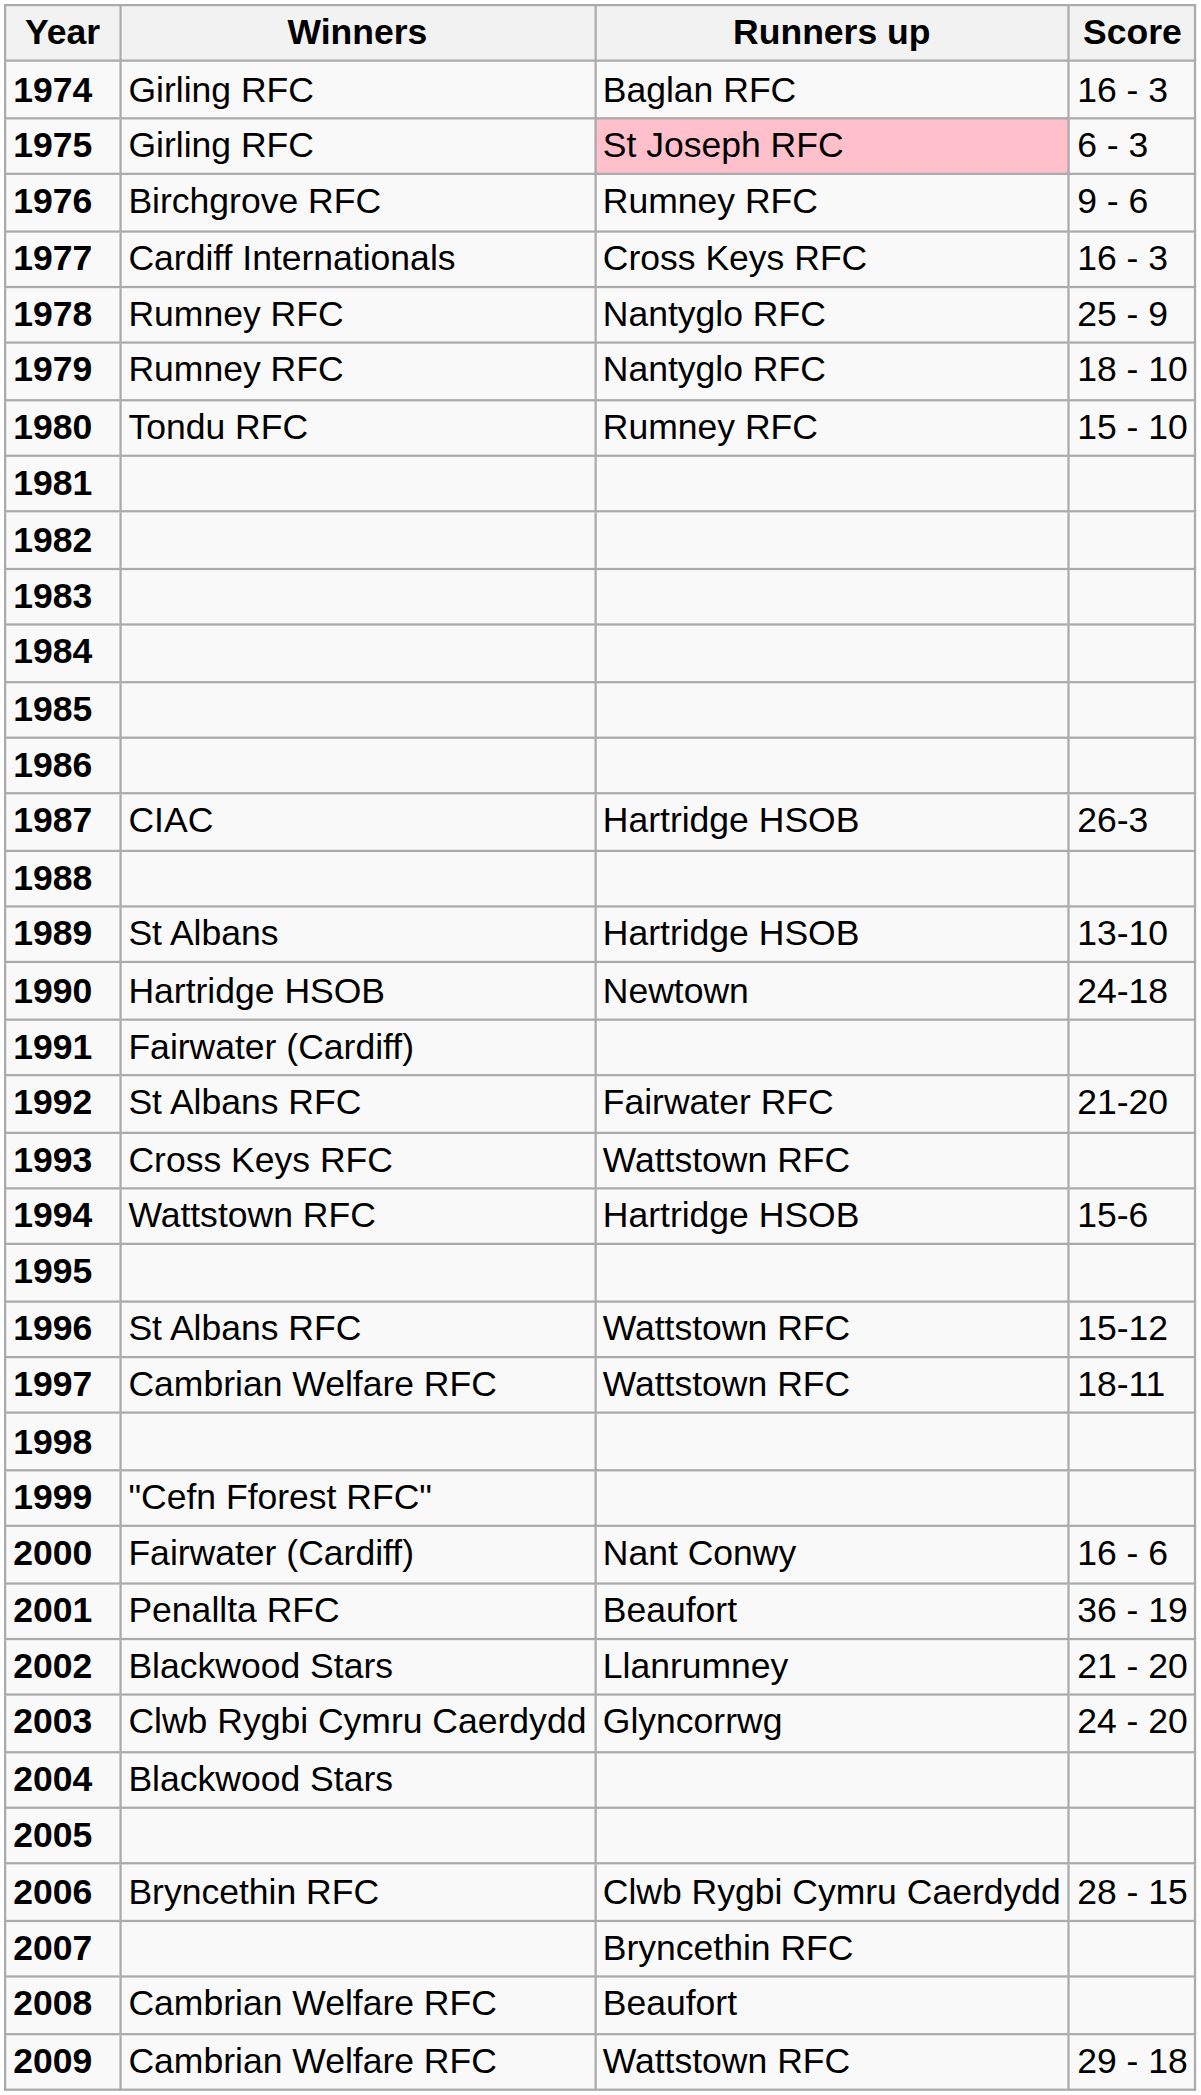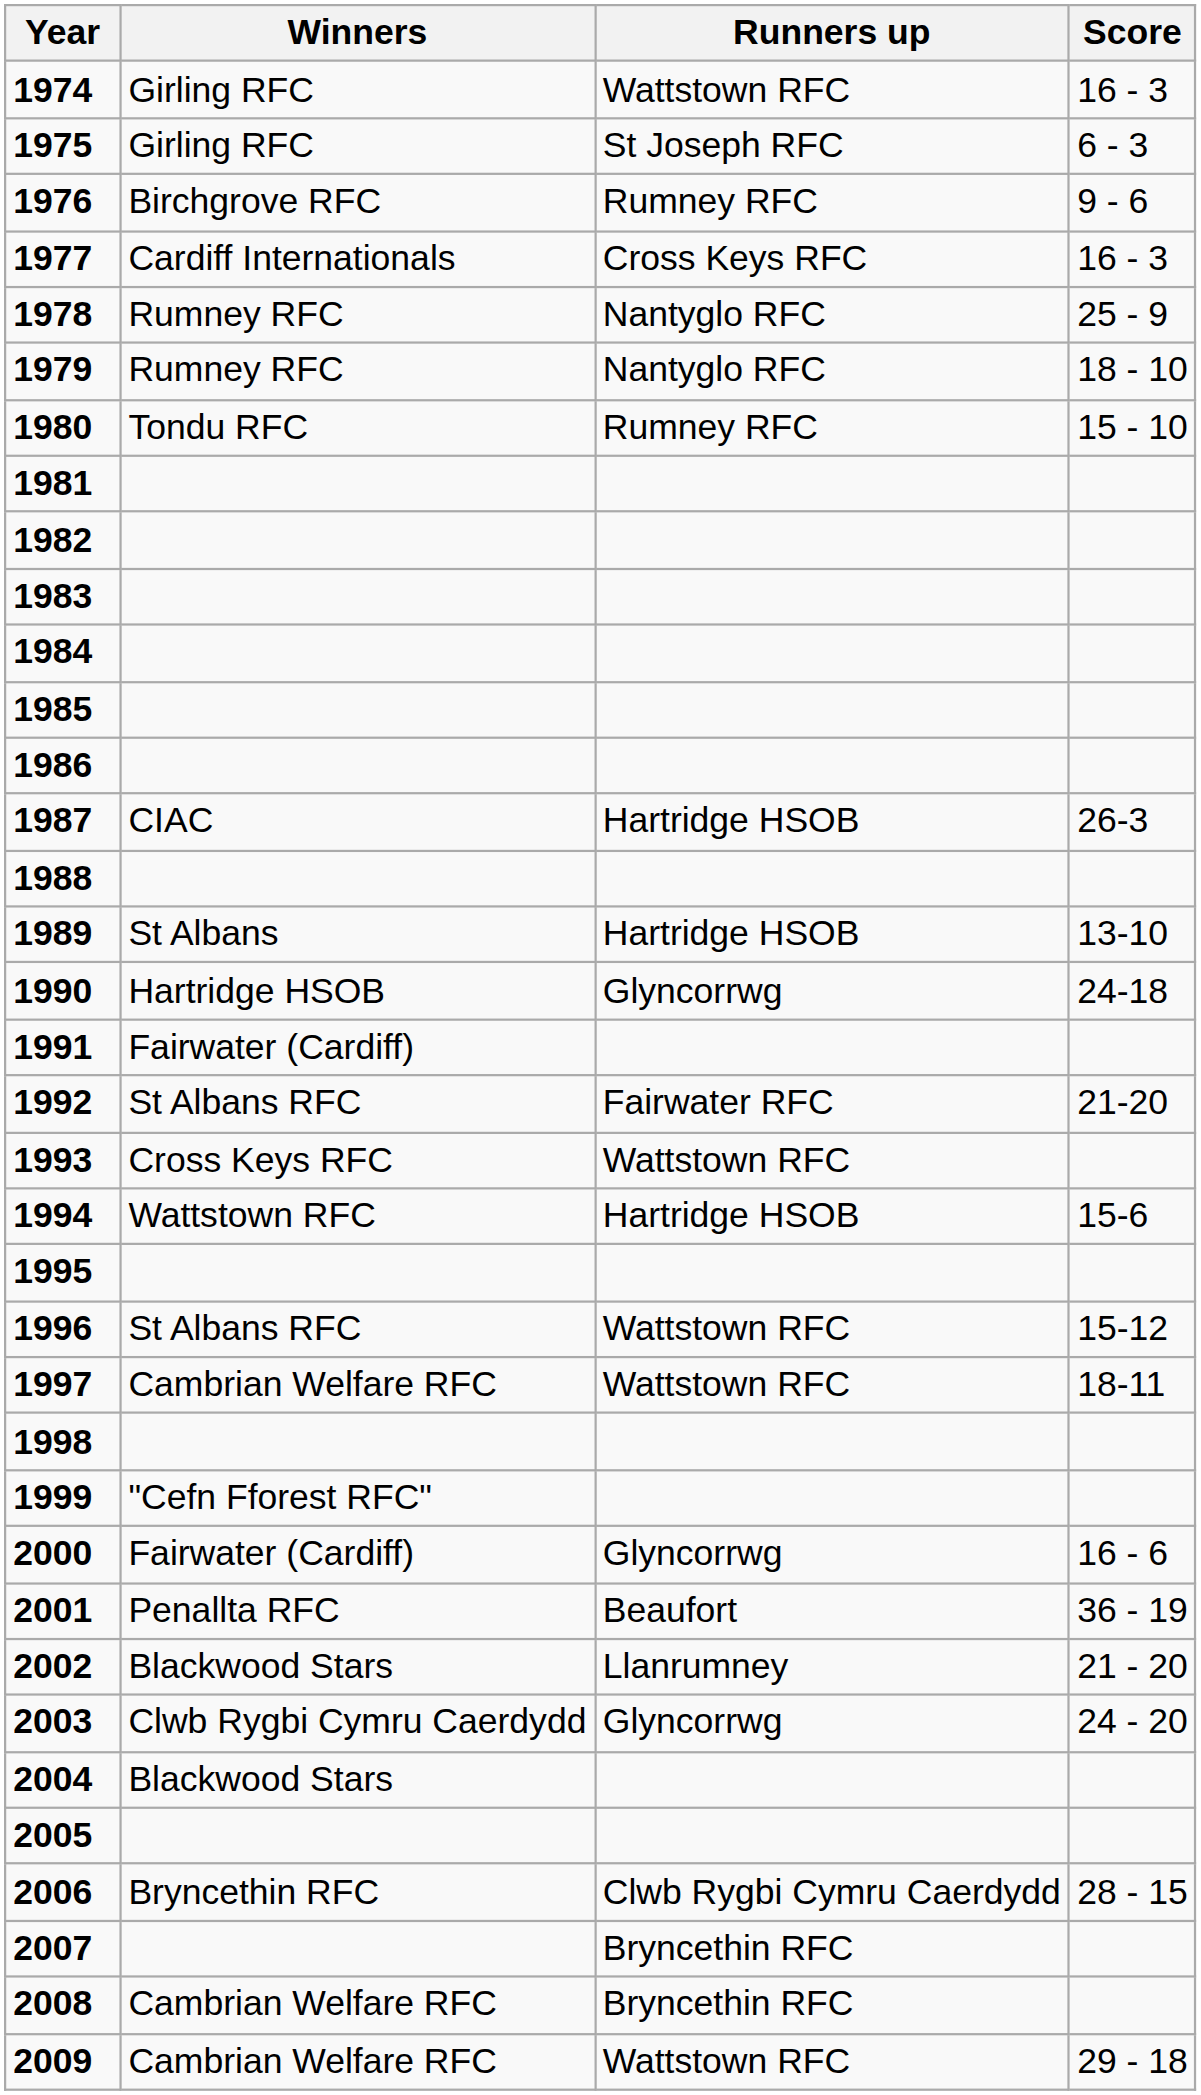1974 | Runners up: Baglan RFC -> Wattstown RFC
1975 | Runners up: pink background -> no background
1990 | Runners up: Newtown -> Glyncorrwg
2000 | Runners up: Nant Conwy -> Glyncorrwg
2008 | Runners up: Beaufort -> Bryncethin RFC
